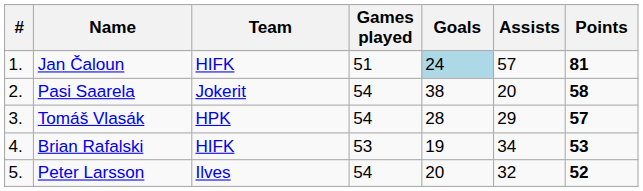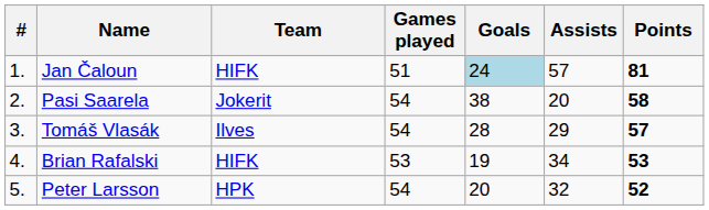Tomáš Vlasák | Team: HPK -> Ilves
Peter Larsson | Team: Ilves -> HPK
